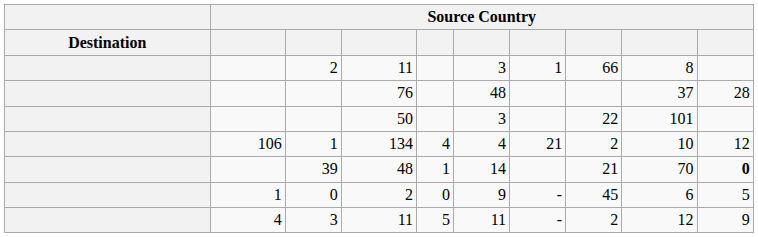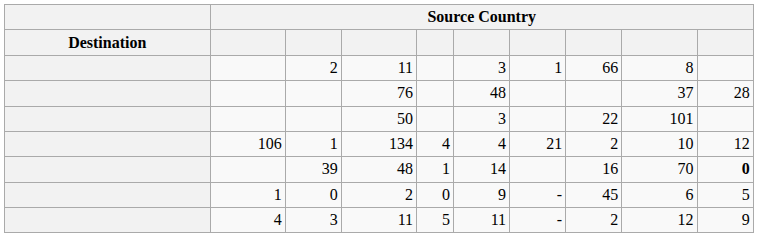39 | column 8: 21 -> 16
